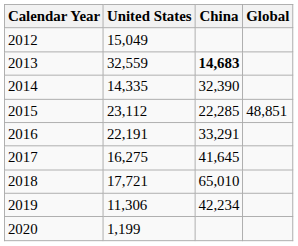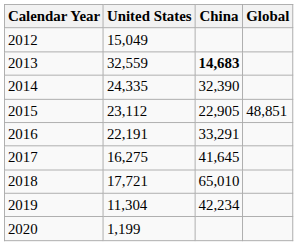2014 | United States: 14,335 -> 24,335
2015 | China: 22,285 -> 22,905
2019 | United States: 11,306 -> 11,304
